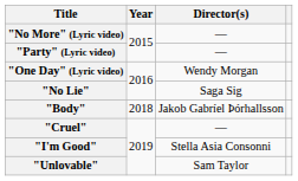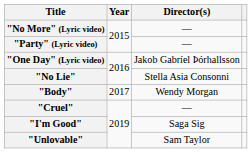"One Day" (Lyric video) | Director(s): Wendy Morgan -> Jakob Gabríel Þórhallsson
"No Lie" | Director(s): Saga Sig -> Stella Asia Consonni
"Body" | Year: 2018 -> 2017
"Body" | Director(s): Jakob Gabríel Þórhallsson -> Wendy Morgan
"I'm Good" | Director(s): Stella Asia Consonni -> Saga Sig
